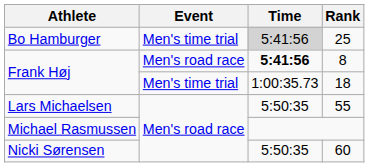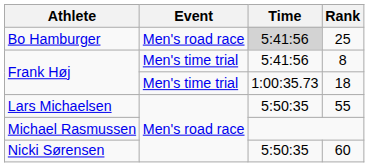25 | Event: Men's time trial -> Men's road race
8 | Event: Men's road race -> Men's time trial
8 | Time: bold -> normal
